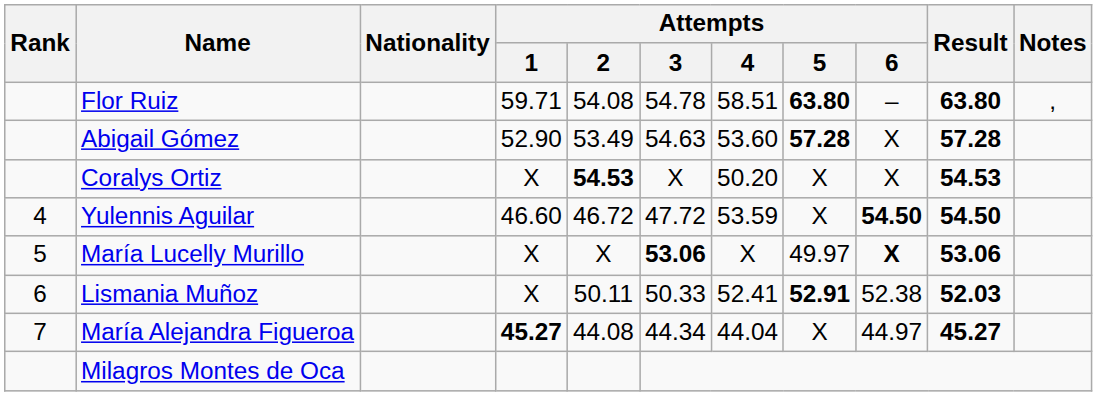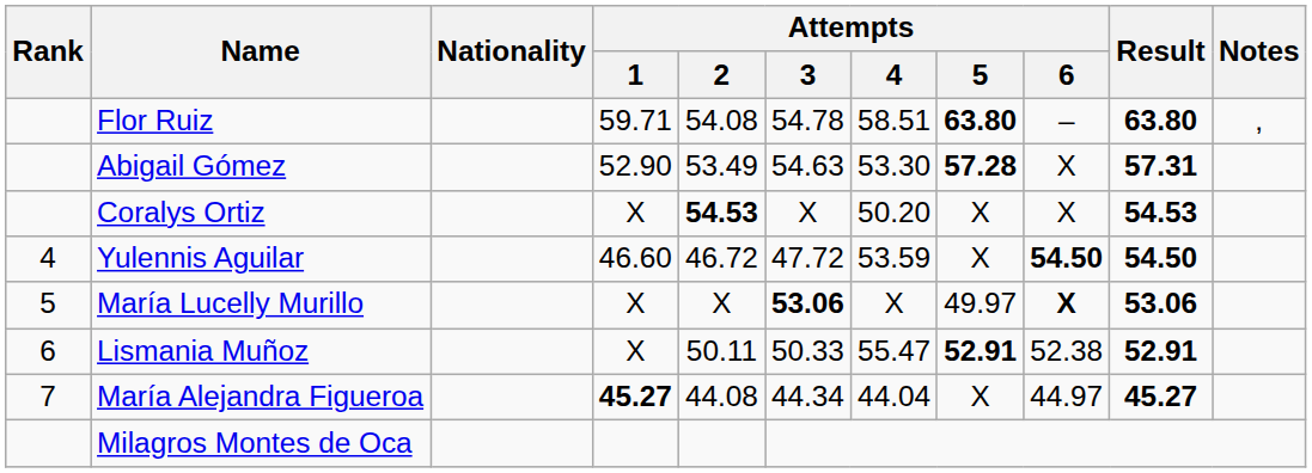Abigail Gómez | Attempts / 4: 53.60 -> 53.30
Abigail Gómez | Result: 57.28 -> 57.31
Lismania Muñoz | Attempts / 4: 52.41 -> 55.47
Lismania Muñoz | Result: 52.03 -> 52.91
